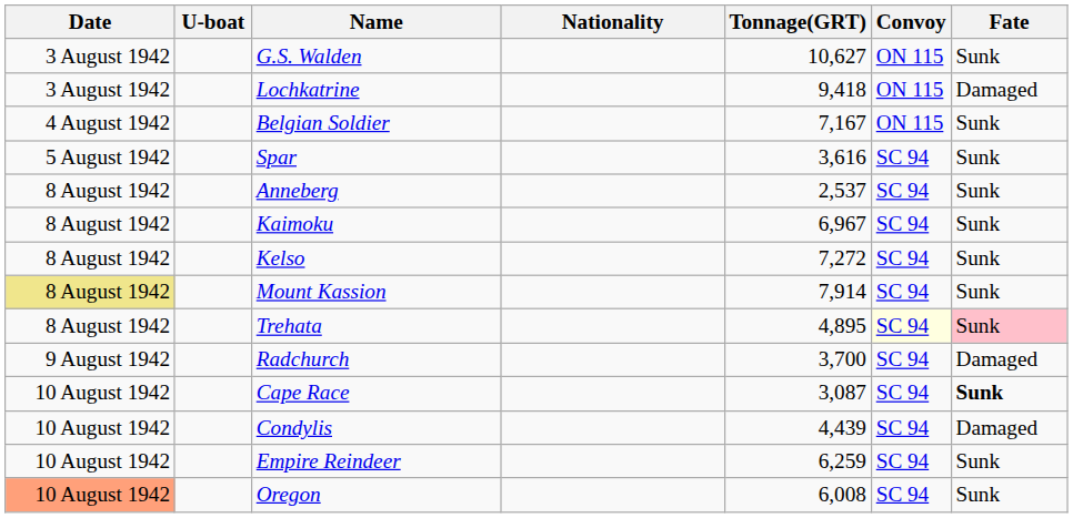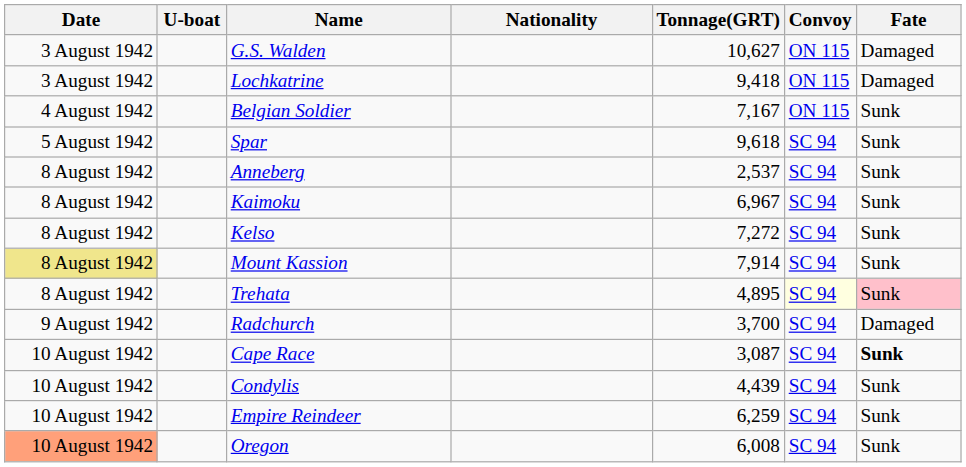G.S. Walden | Fate: Sunk -> Damaged
Spar | Tonnage(GRT): 3,616 -> 9,618
Condylis | Fate: Damaged -> Sunk
